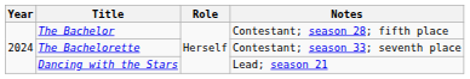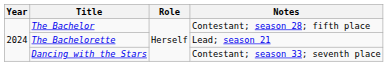The Bachelorette | Notes: Contestant; season 33; seventh place -> Lead; season 21
Dancing with the Stars | Notes: Lead; season 21 -> Contestant; season 33; seventh place
